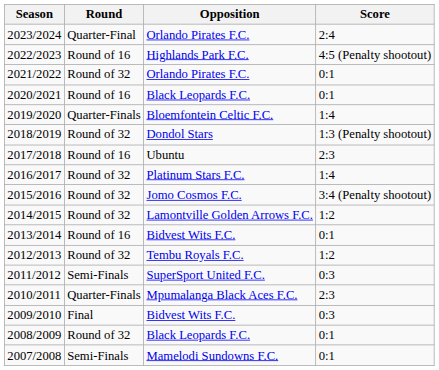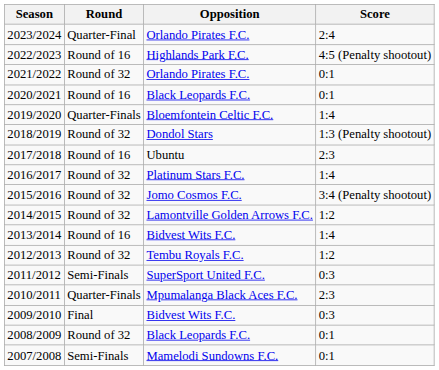2013/2014 | Score: 0:1 -> 1:4
